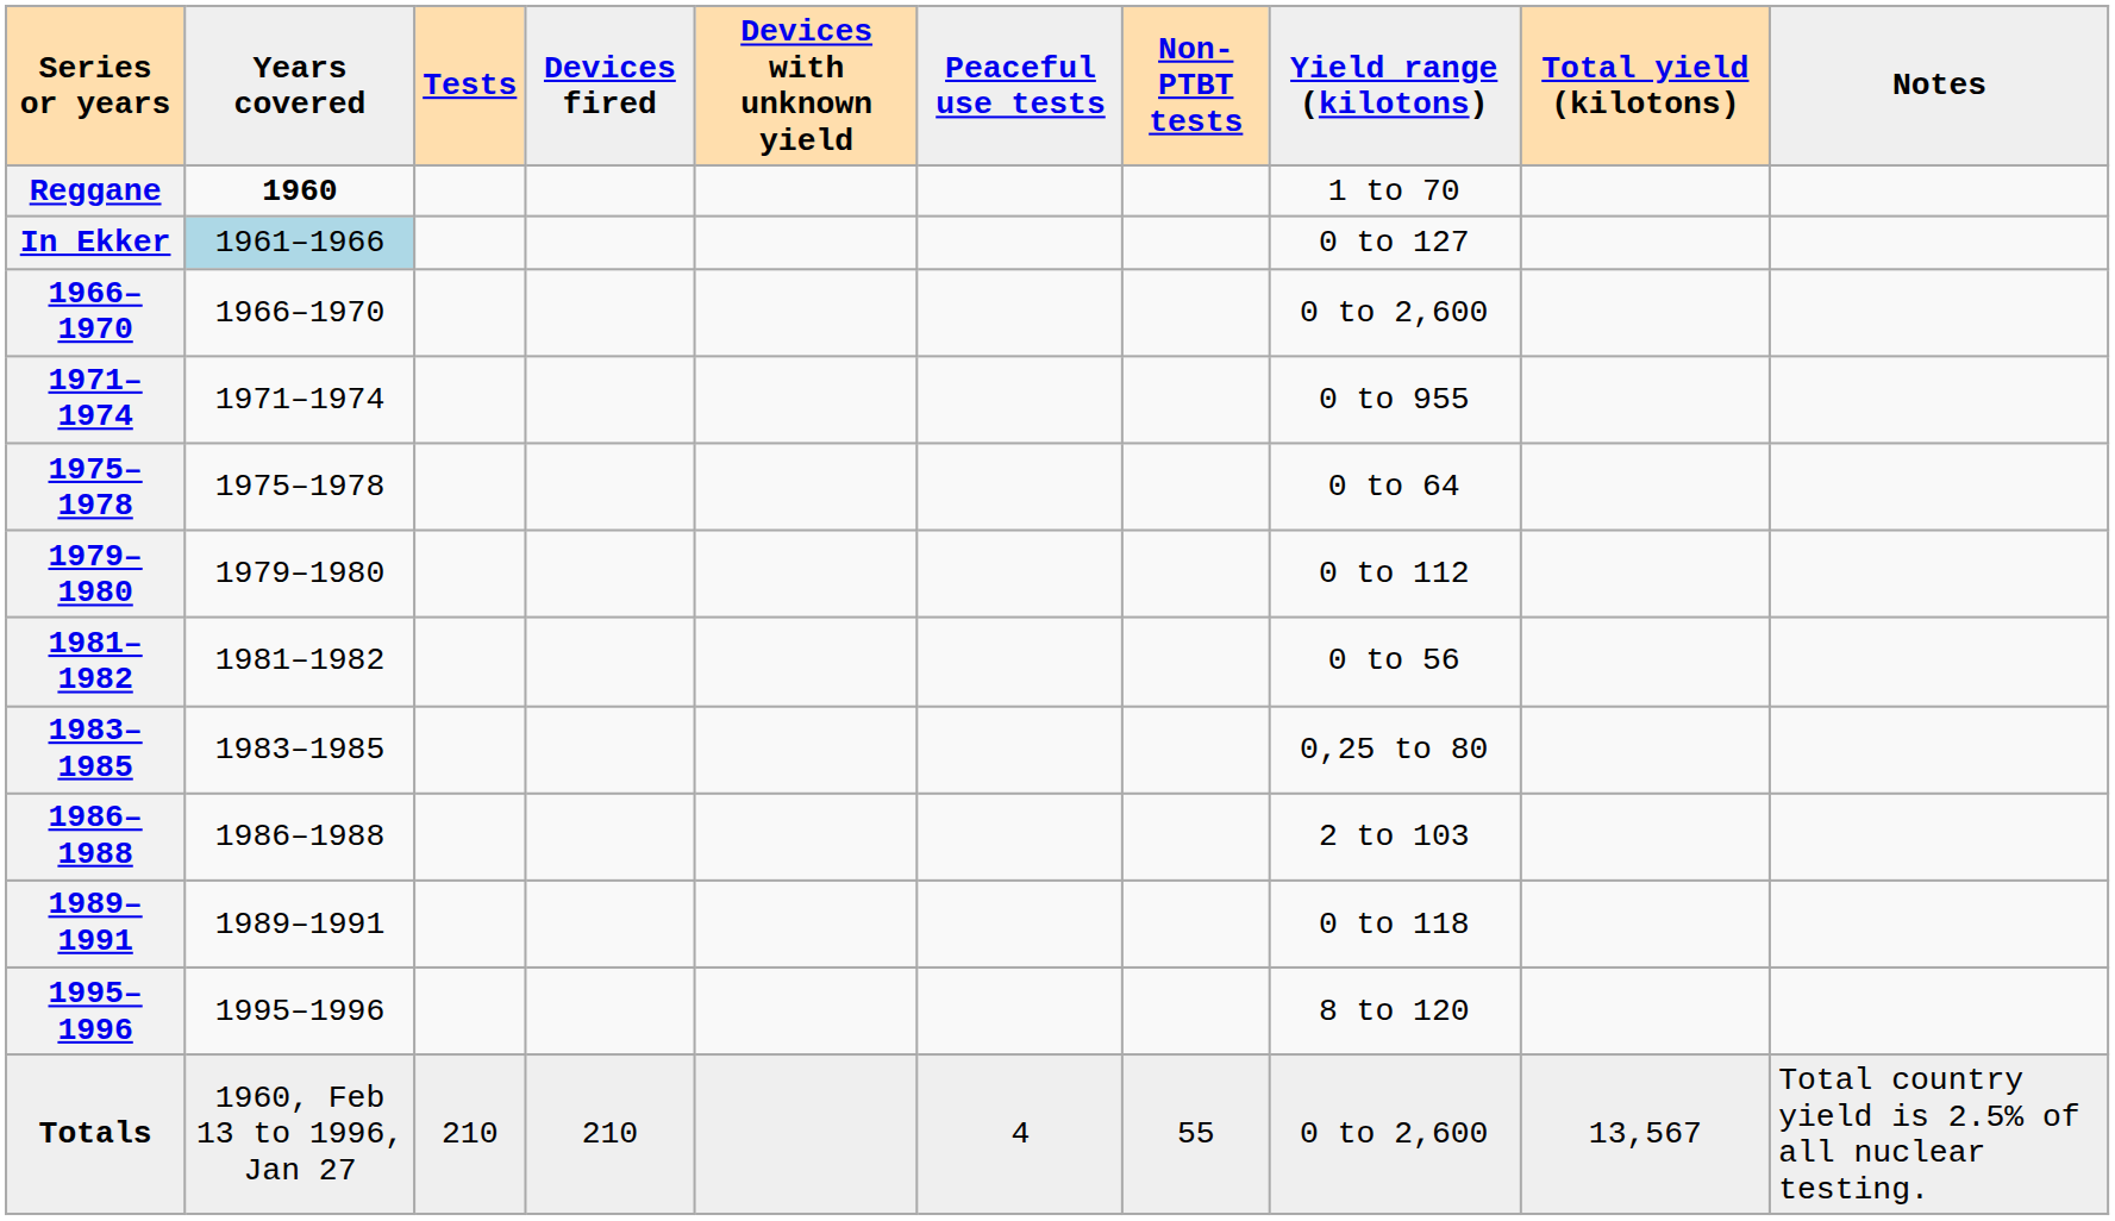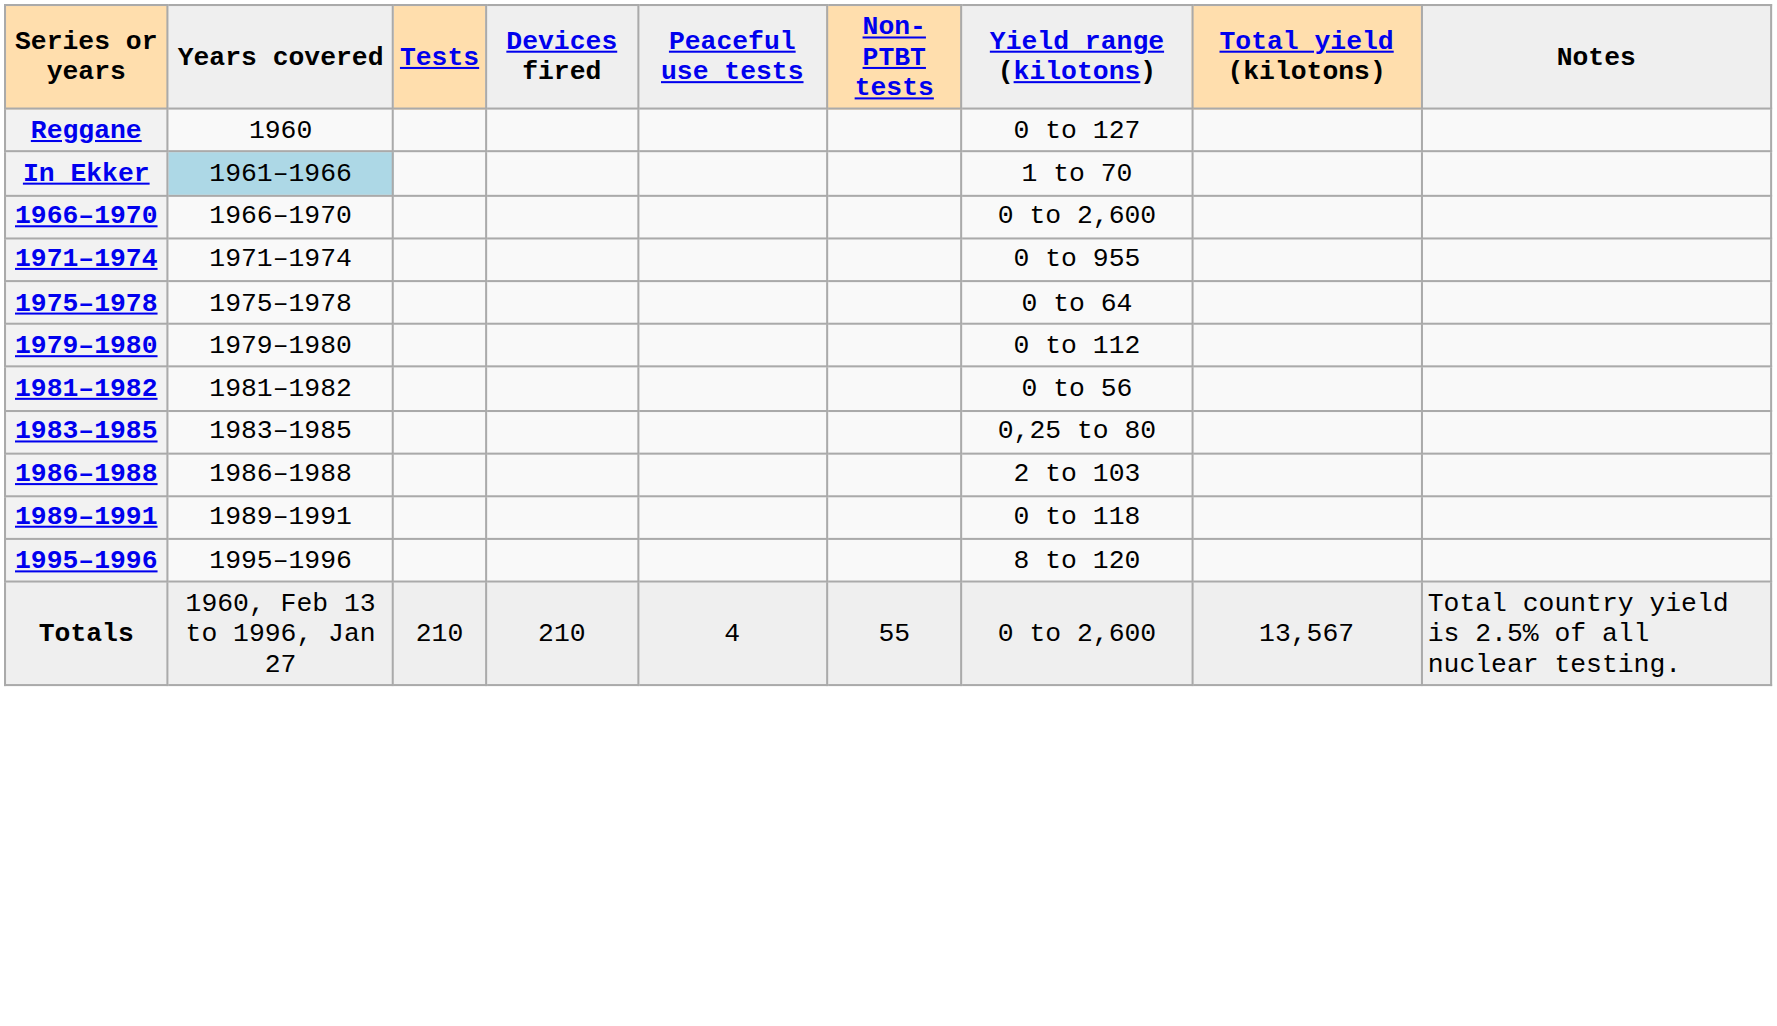- column: Devices with unknown yield
Reggane | Years covered: bold -> normal
Reggane | Yield range (kilotons): 1 to 70 -> 0 to 127
In Ekker | Yield range (kilotons): 0 to 127 -> 1 to 70
